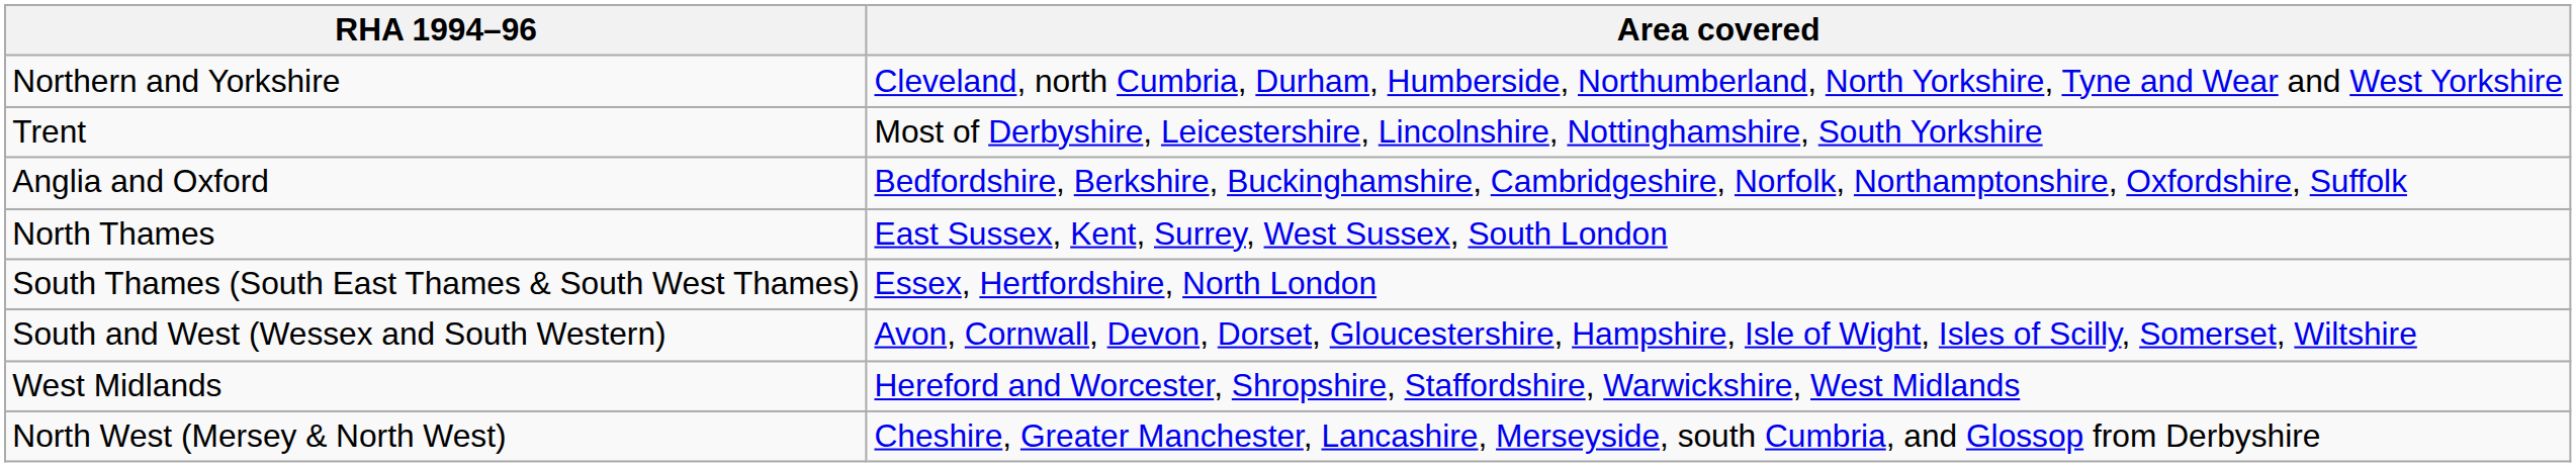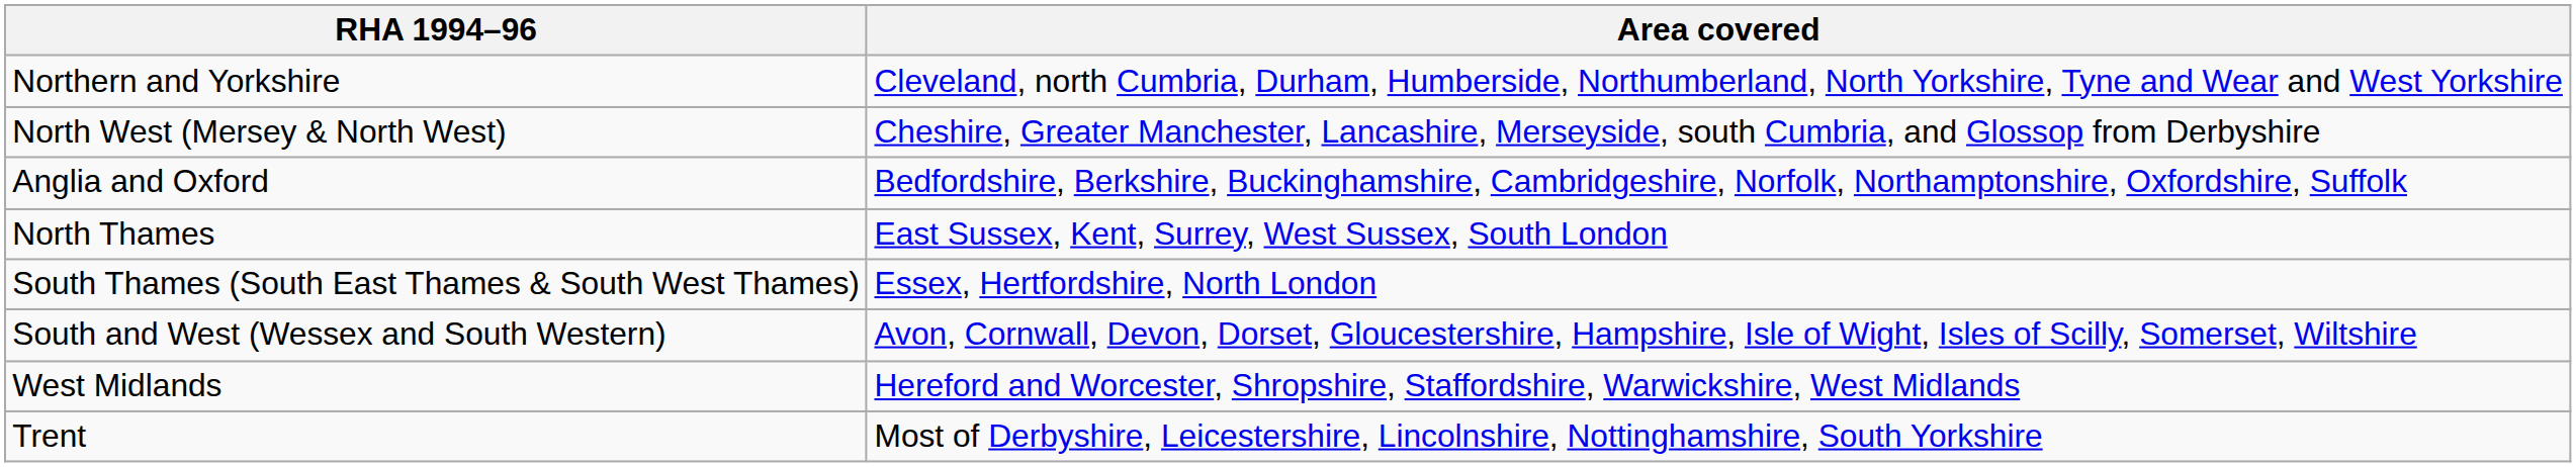rows swapped: Trent <-> North West (Mersey & North West)
